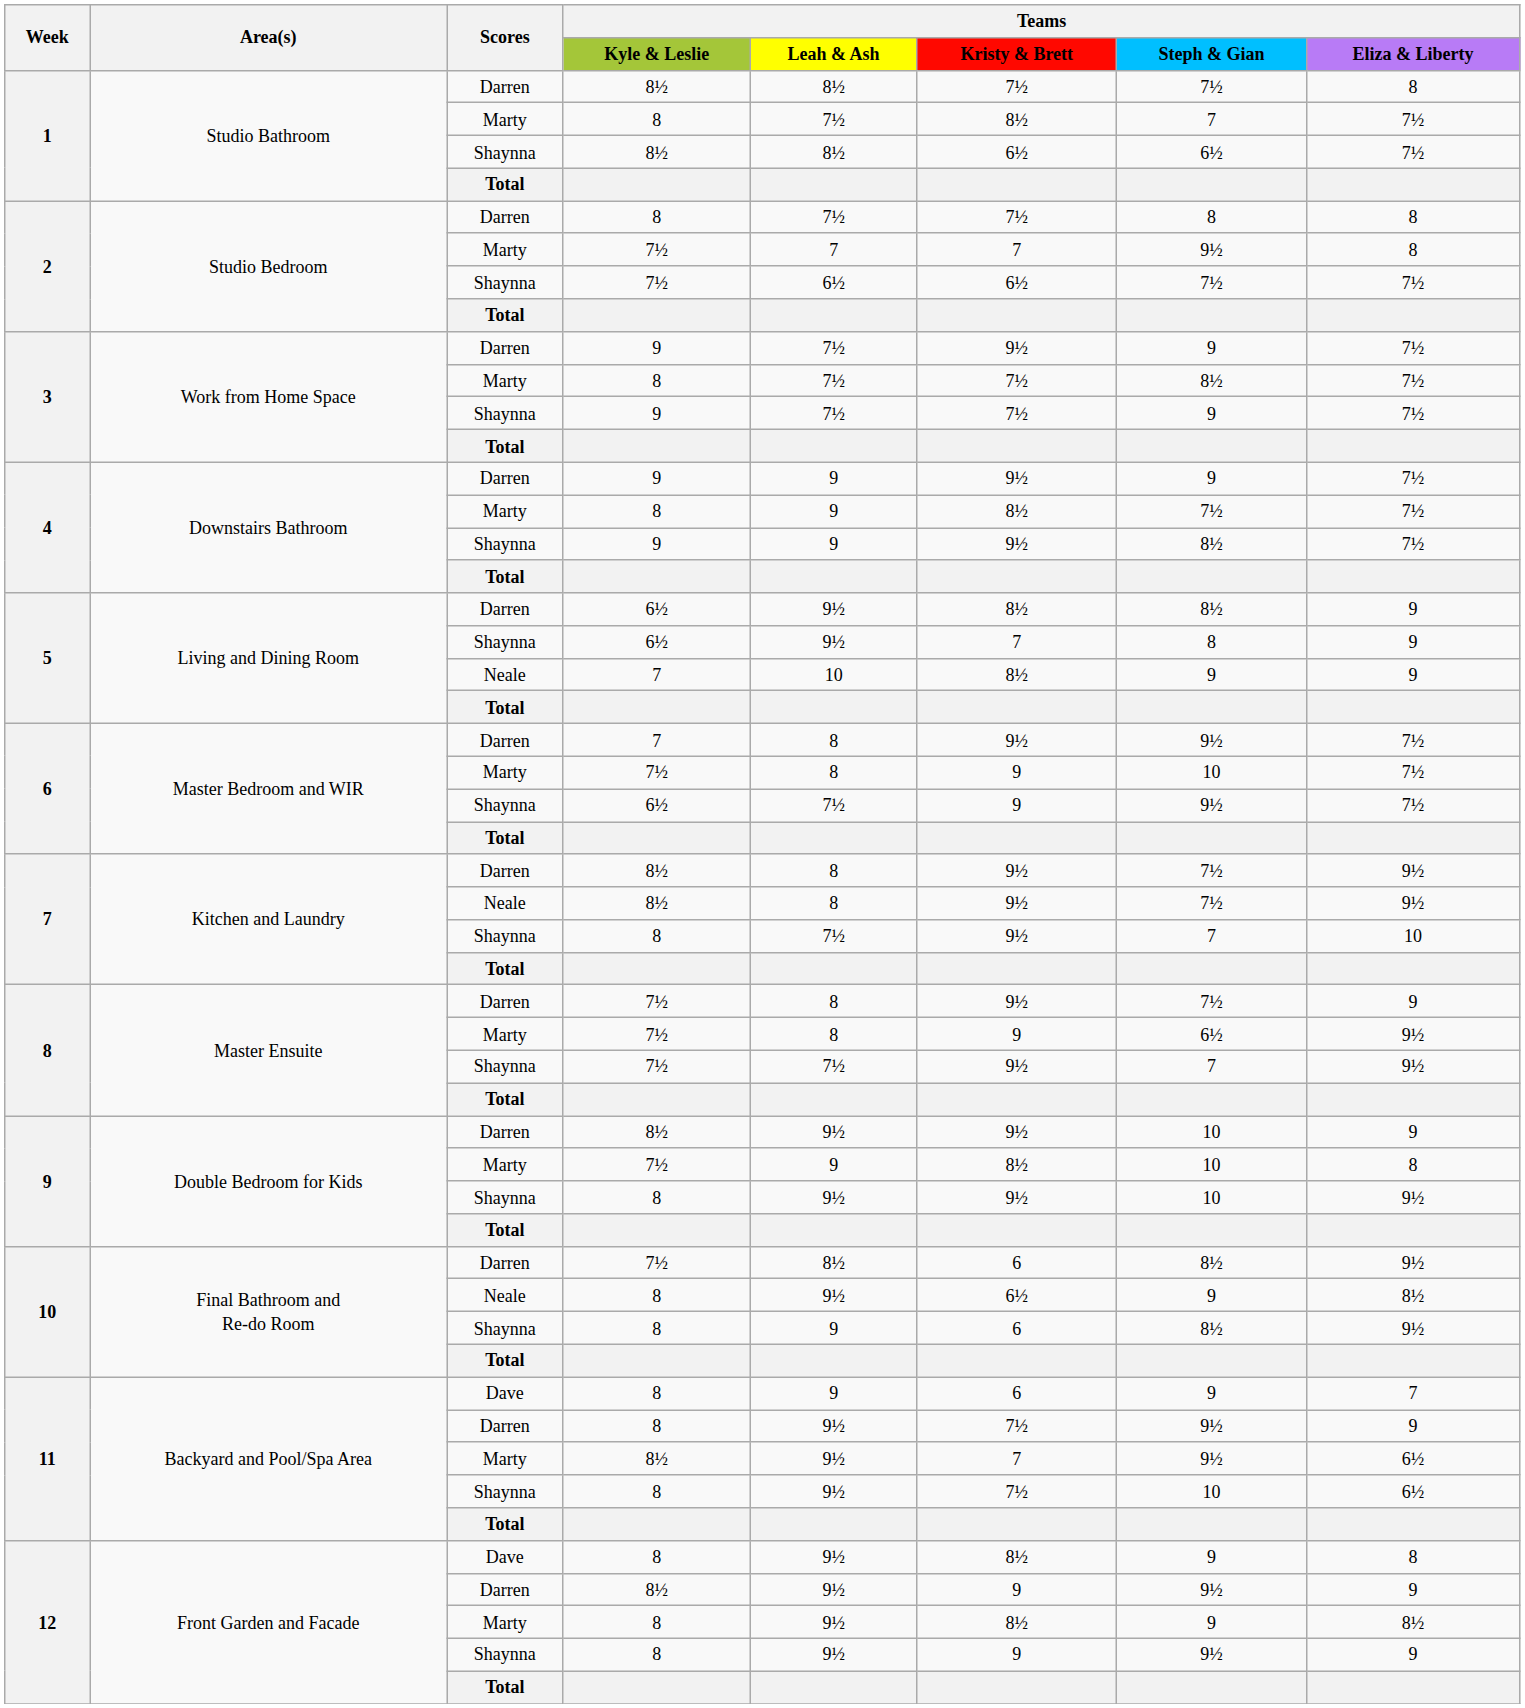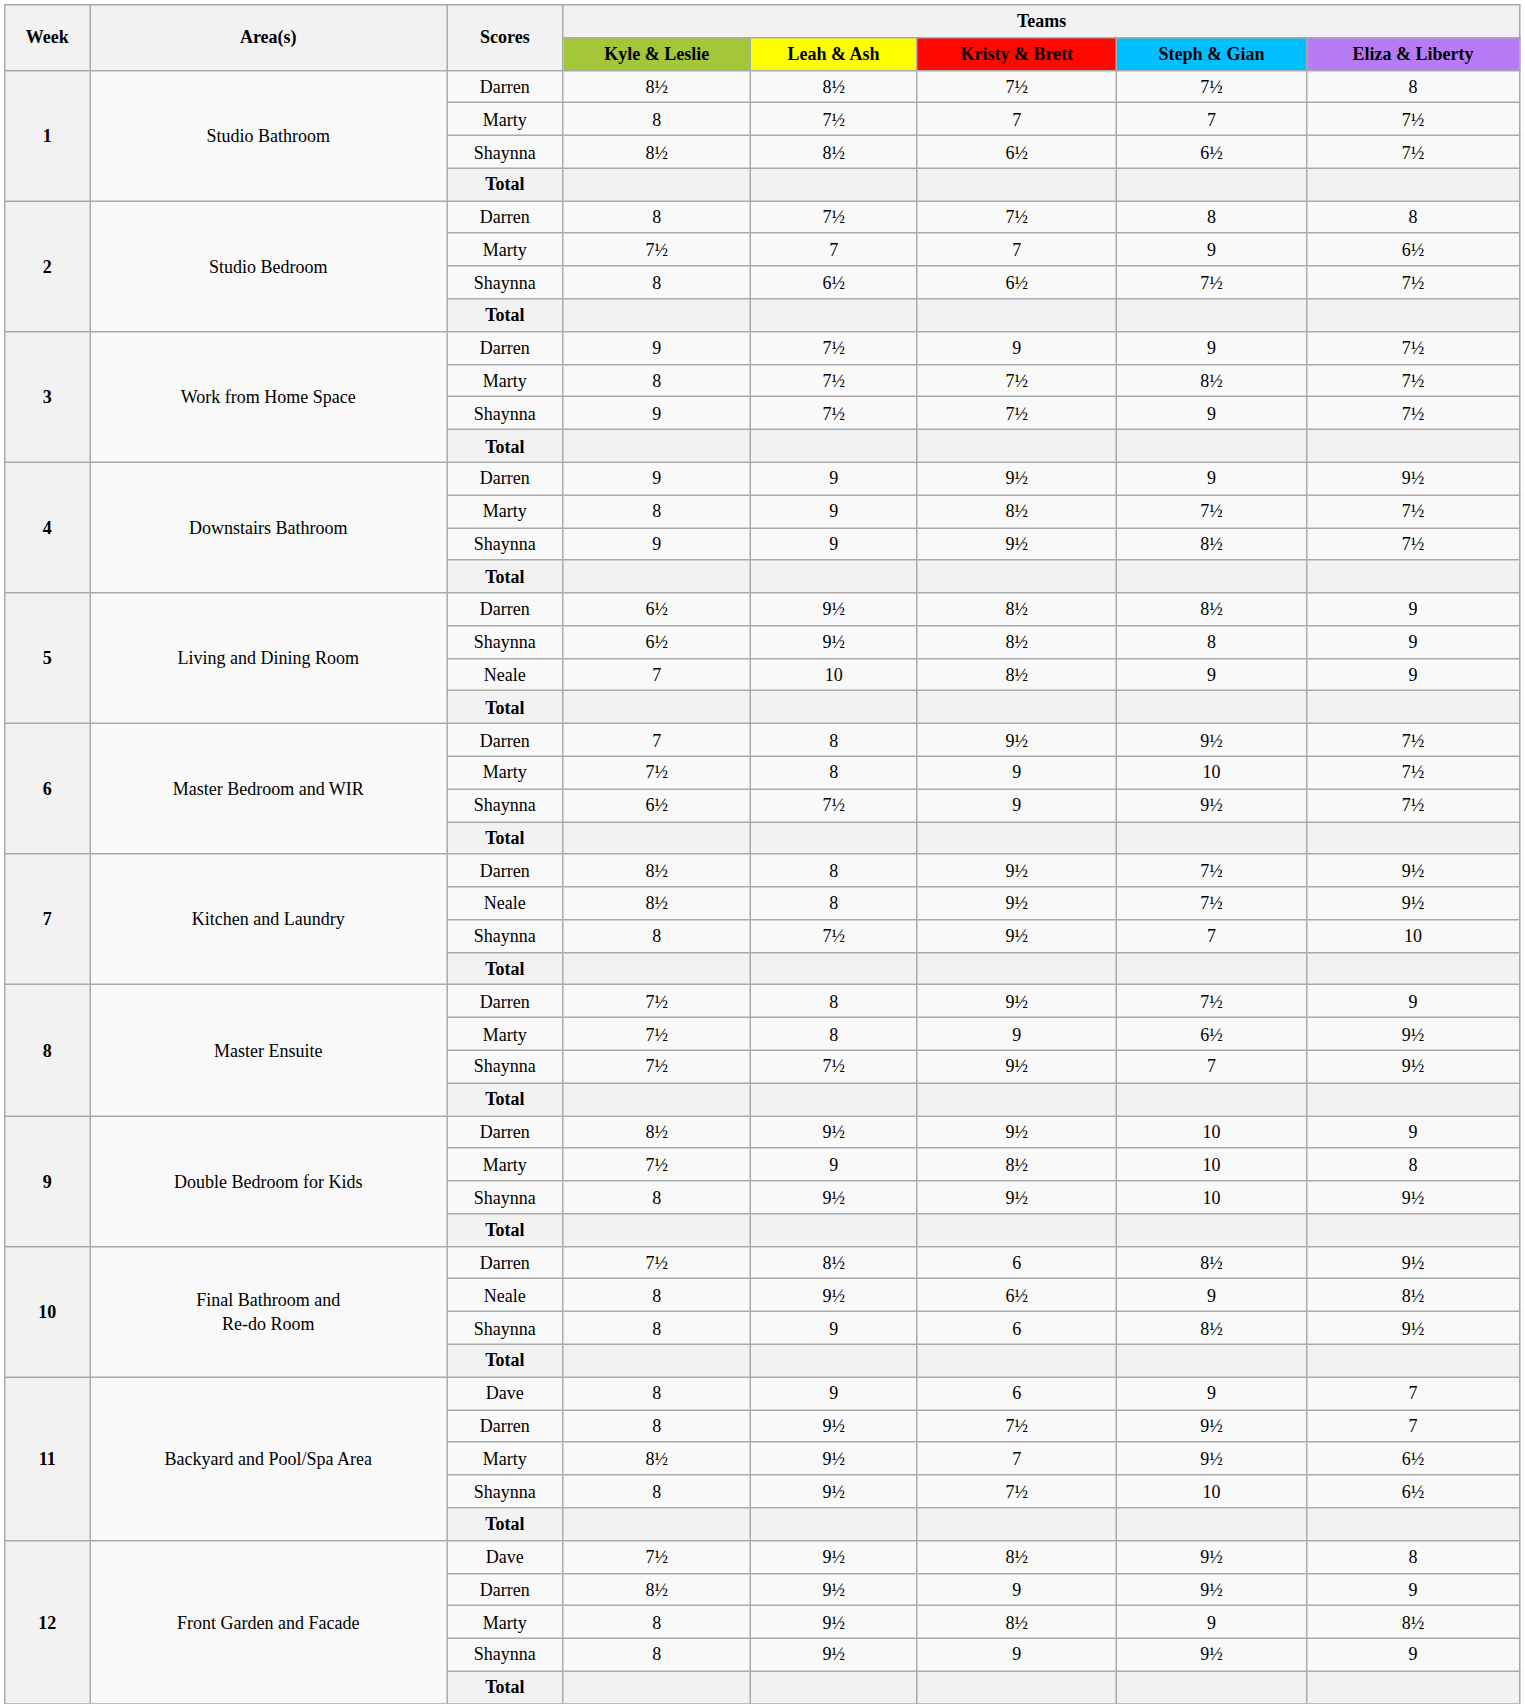1 / Marty | Teams / Kristy & Brett: 8½ -> 7
2 / Marty | Teams / Steph & Gian: 9½ -> 9
2 / Marty | Teams / Eliza & Liberty: 8 -> 6½
2 / Shaynna | Teams / Kyle & Leslie: 7½ -> 8
3 / Darren | Teams / Kristy & Brett: 9½ -> 9
4 / Darren | Teams / Eliza & Liberty: 7½ -> 9½
5 / Shaynna | Teams / Kristy & Brett: 7 -> 8½
11 / Darren | Teams / Eliza & Liberty: 9 -> 7
12 / Dave | Teams / Kyle & Leslie: 8 -> 7½
12 / Dave | Teams / Steph & Gian: 9 -> 9½
